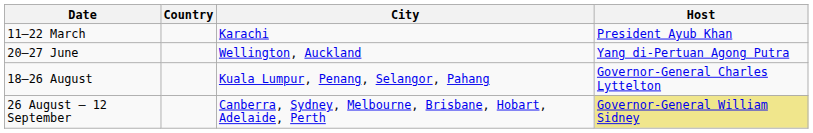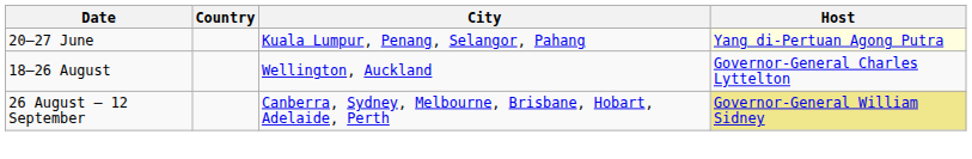- row: 11–22 March | Karachi | President Ayub Khan
20–27 June | City: Wellington, Auckland -> Kuala Lumpur, Penang, Selangor, Pahang
20–27 June | Host: no background -> lightyellow background
18–26 August | City: Kuala Lumpur, Penang, Selangor, Pahang -> Wellington, Auckland
